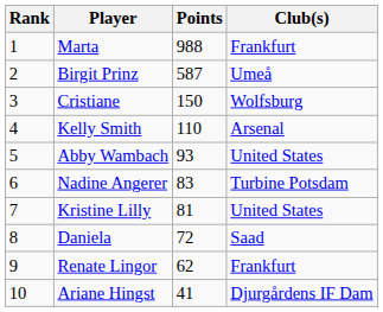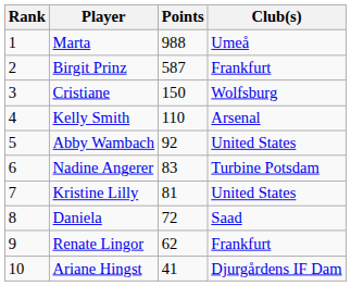Marta | Club(s): Frankfurt -> Umeå
Birgit Prinz | Club(s): Umeå -> Frankfurt
Abby Wambach | Points: 93 -> 92
